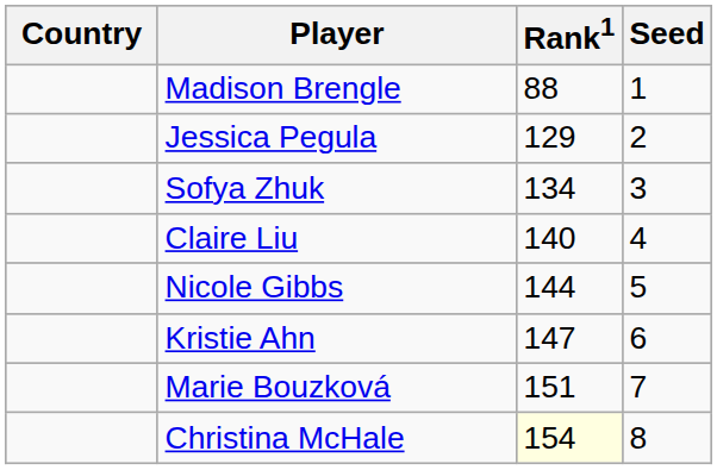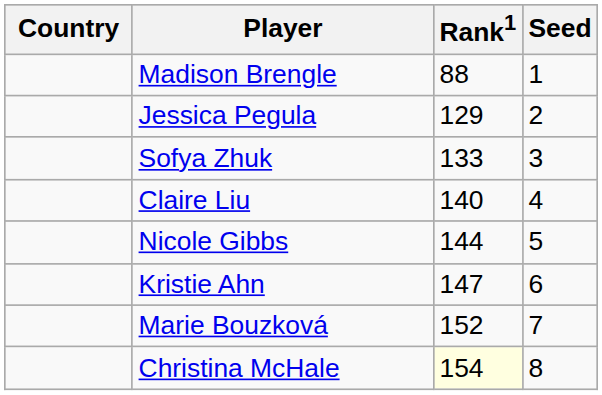Sofya Zhuk | Rank1: 134 -> 133
Marie Bouzková | Rank1: 151 -> 152
